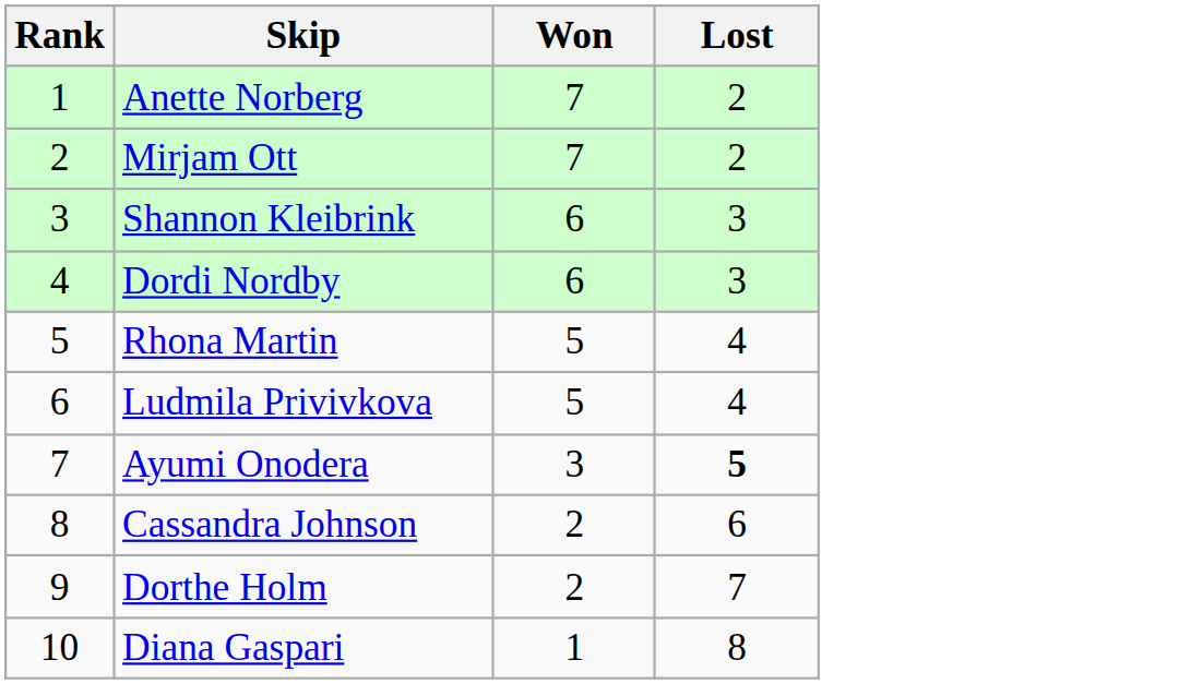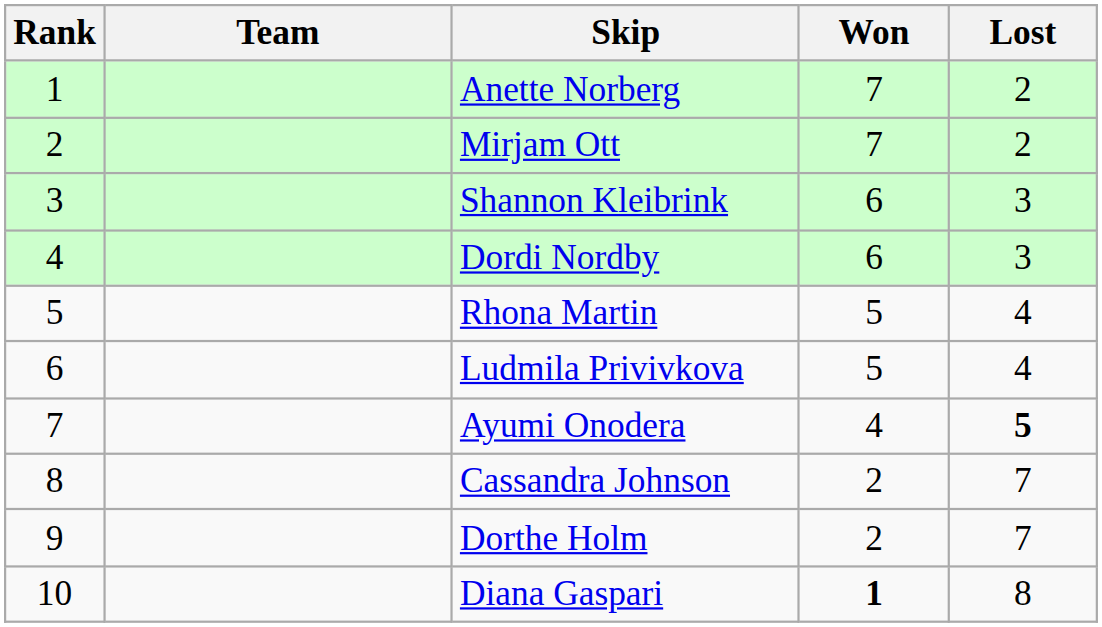+ column: Team
Ayumi Onodera | Won: 3 -> 4
Cassandra Johnson | Lost: 6 -> 7
Diana Gaspari | Won: normal -> bold
